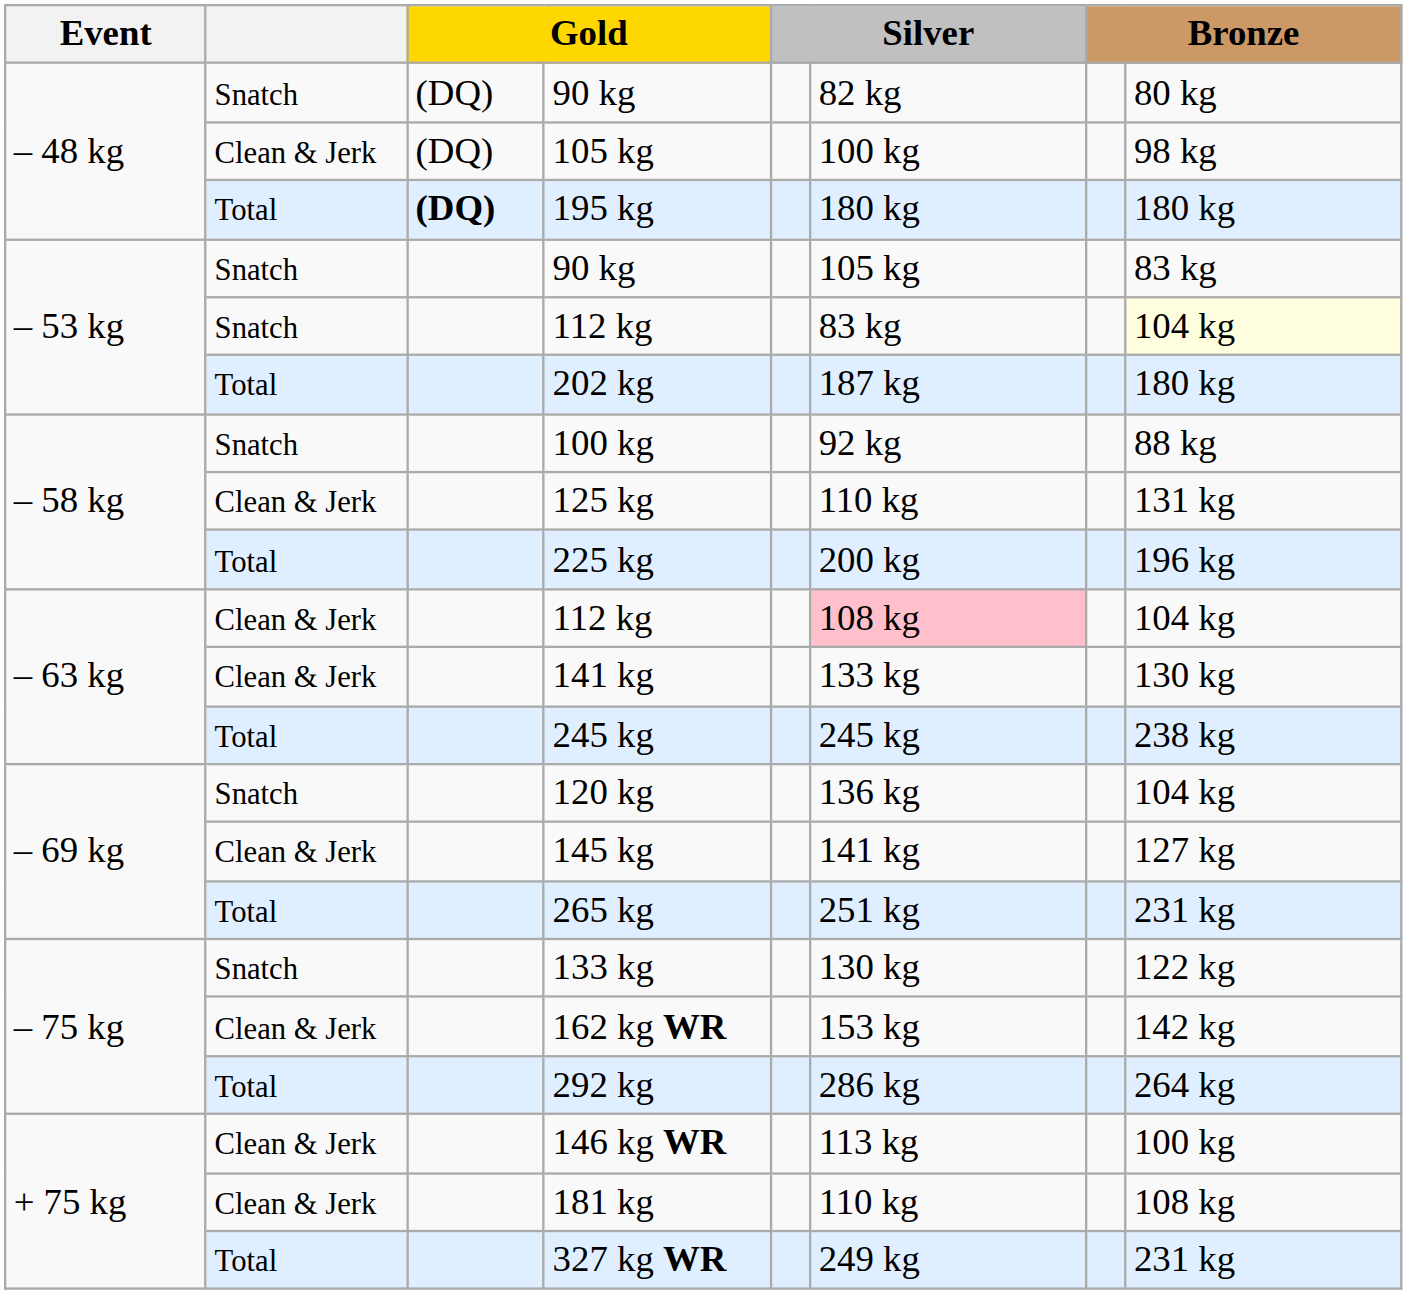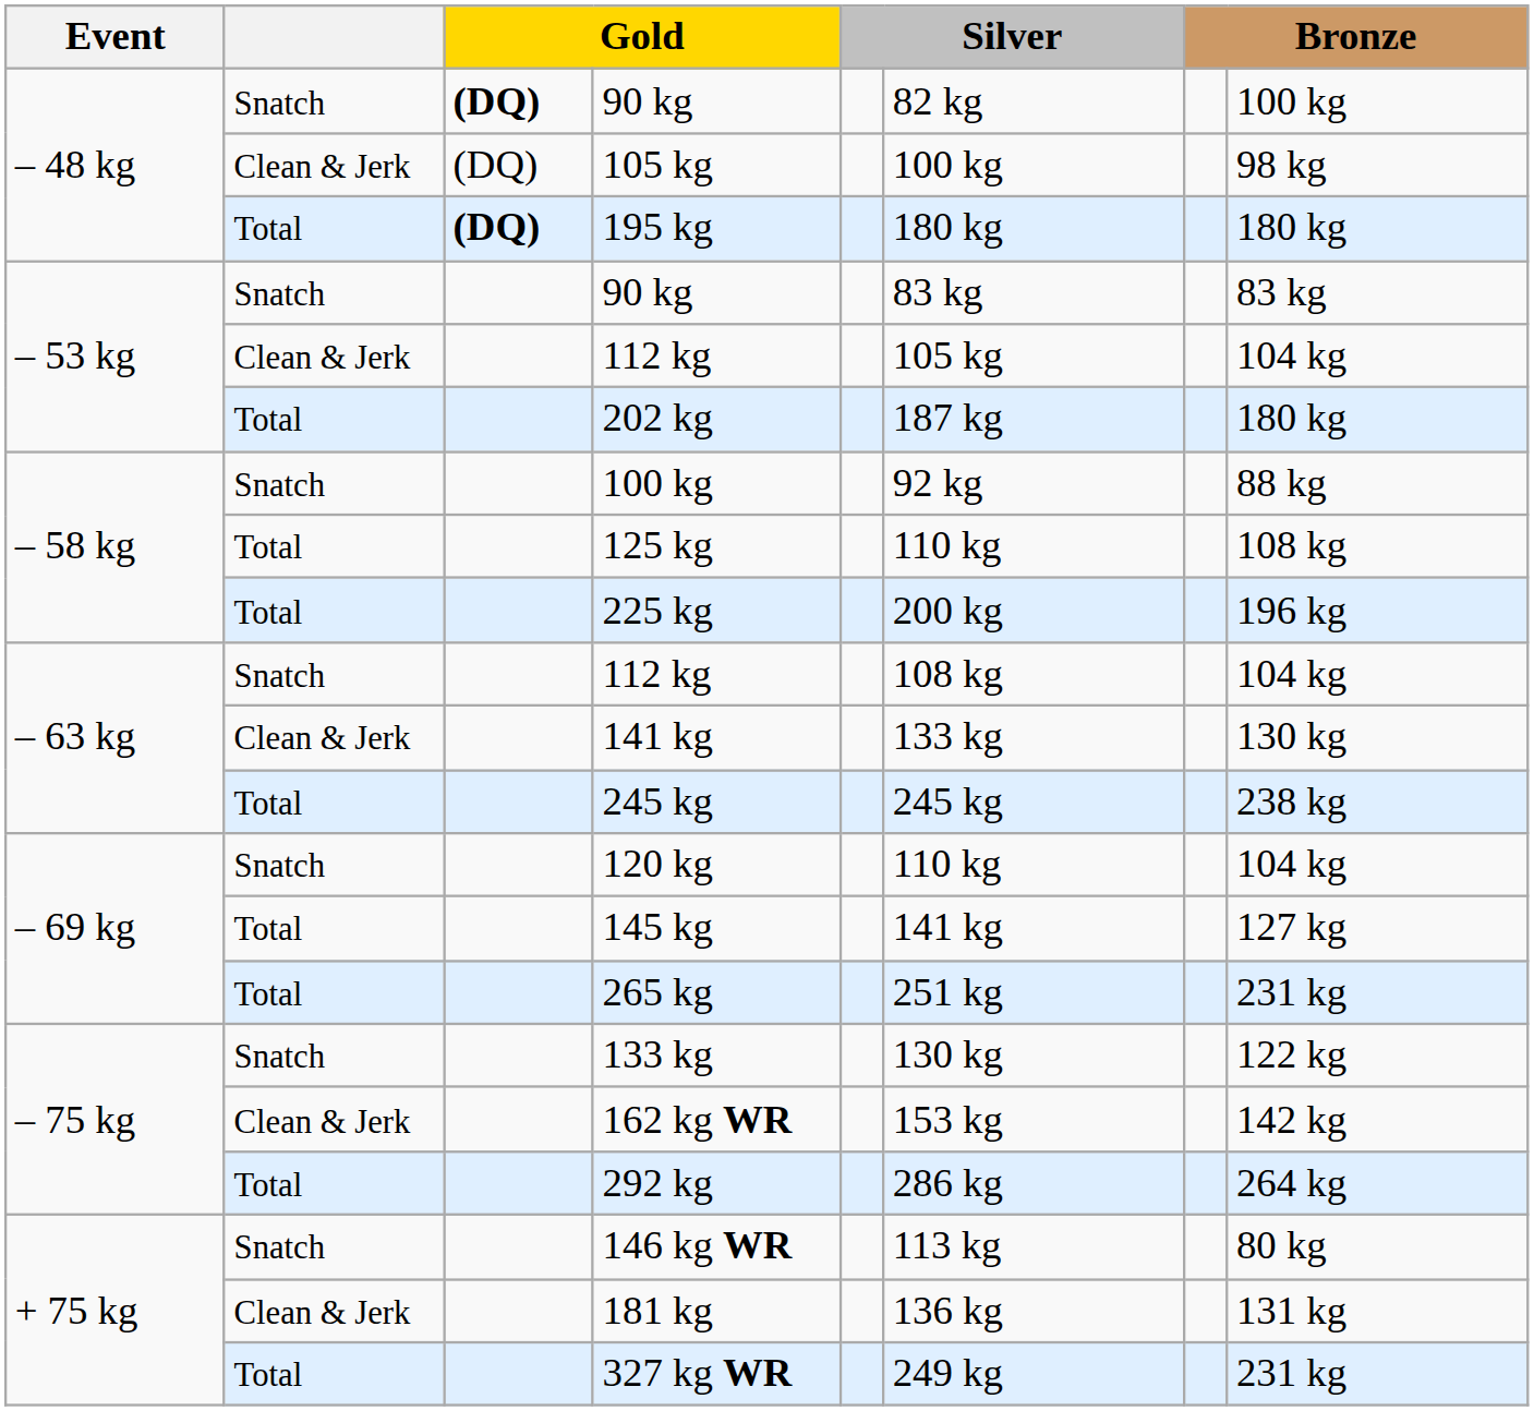– 48 kg / 90 kg | column 3: normal -> bold
– 48 kg / 90 kg | column 8: 80 kg -> 100 kg
– 53 kg / 90 kg | column 6: 105 kg -> 83 kg
– 53 kg / 112 kg | column 2: Snatch -> Clean & Jerk
– 53 kg / 112 kg | column 6: 83 kg -> 105 kg
– 53 kg / 112 kg | column 8: lightyellow background -> no background
125 kg | column 2: Clean & Jerk -> Total
125 kg | column 8: 131 kg -> 108 kg
– 63 kg / 112 kg | column 2: Clean & Jerk -> Snatch
– 63 kg / 112 kg | column 6: pink background -> no background
120 kg | column 6: 136 kg -> 110 kg
145 kg | column 2: Clean & Jerk -> Total
146 kg WR | column 2: Clean & Jerk -> Snatch
146 kg WR | column 8: 100 kg -> 80 kg
181 kg | column 6: 110 kg -> 136 kg
181 kg | column 8: 108 kg -> 131 kg
